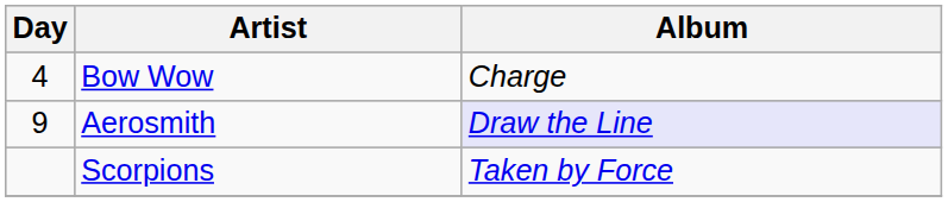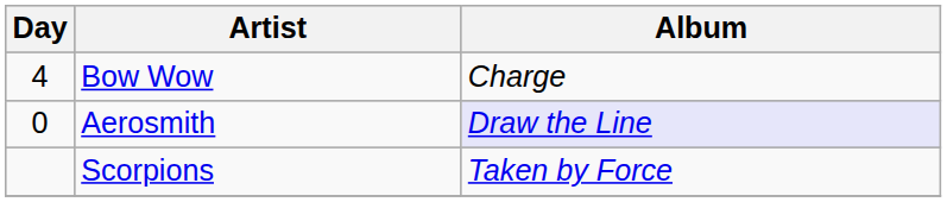Aerosmith | Day: 9 -> 0
